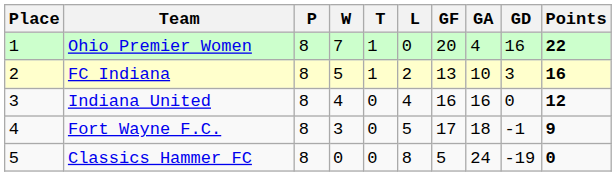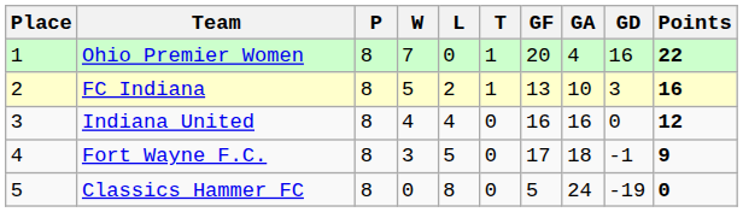columns swapped: L <-> T
